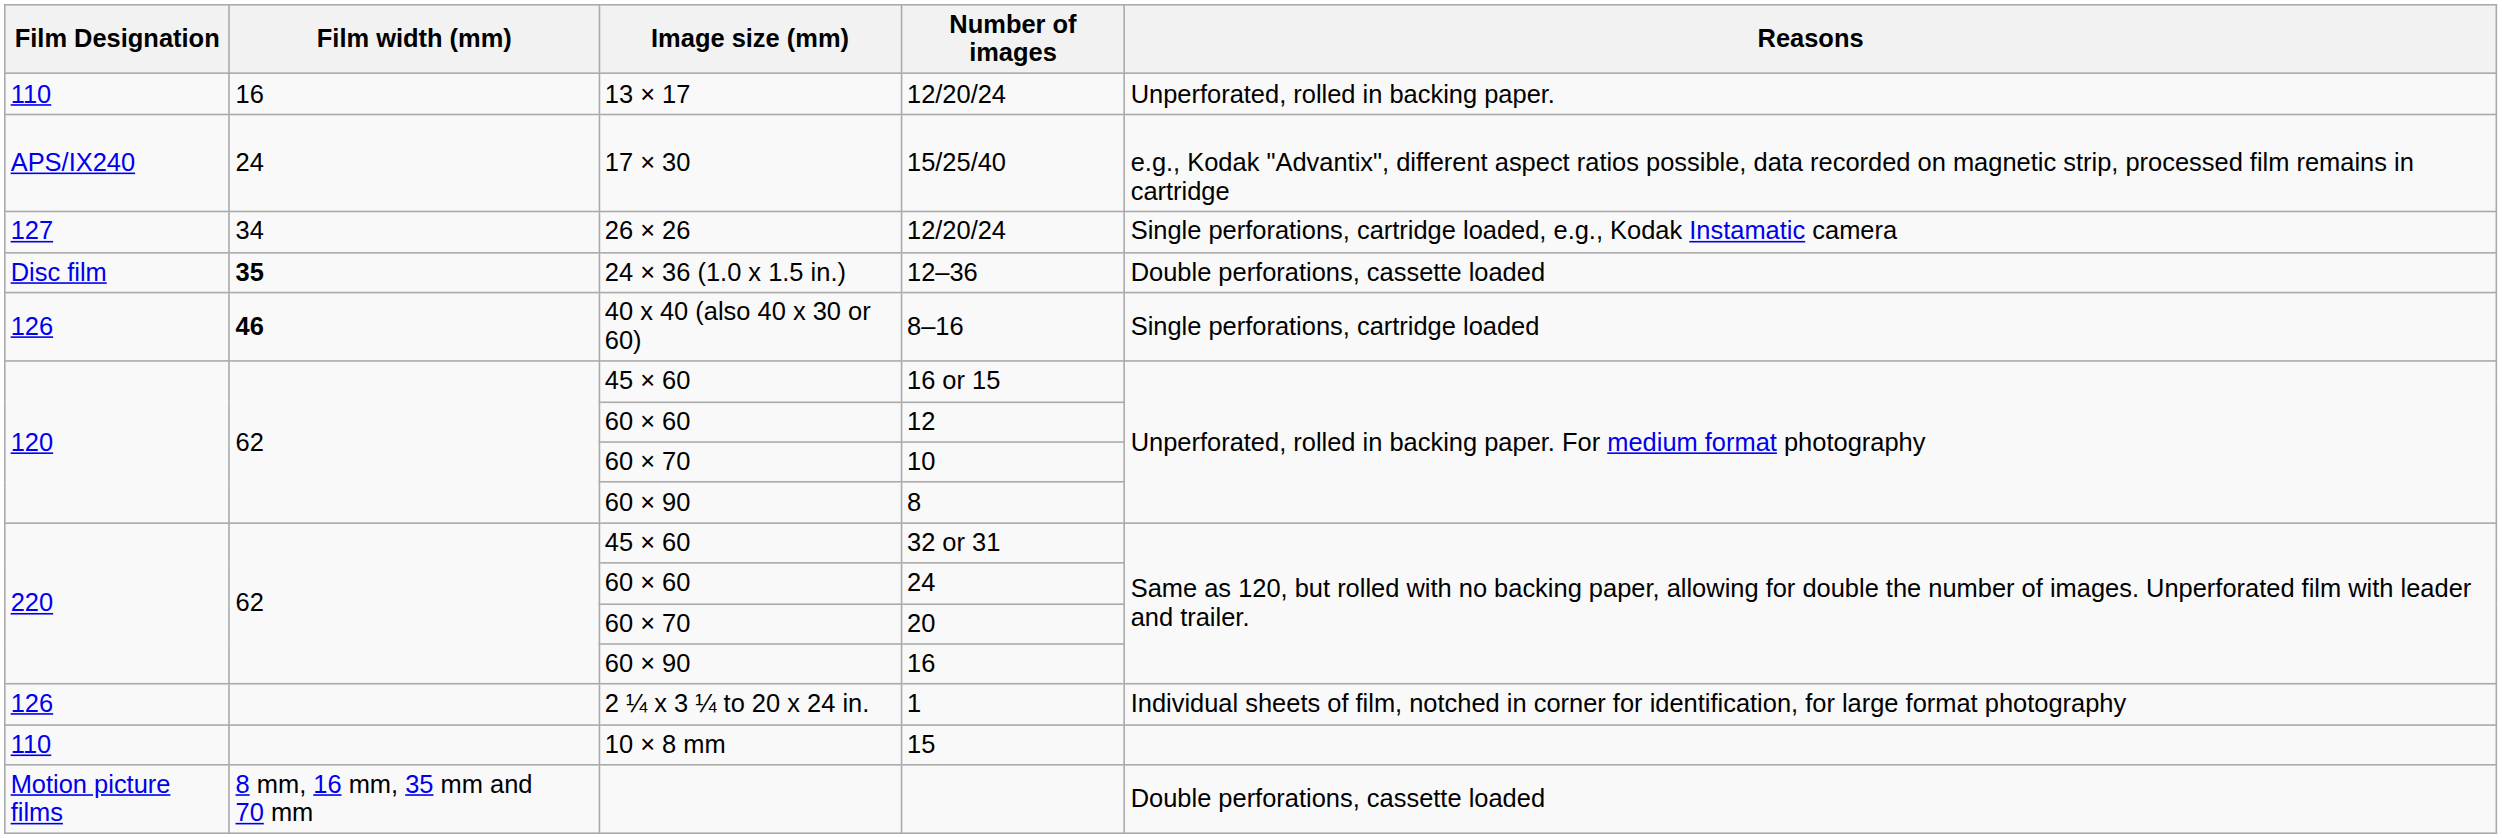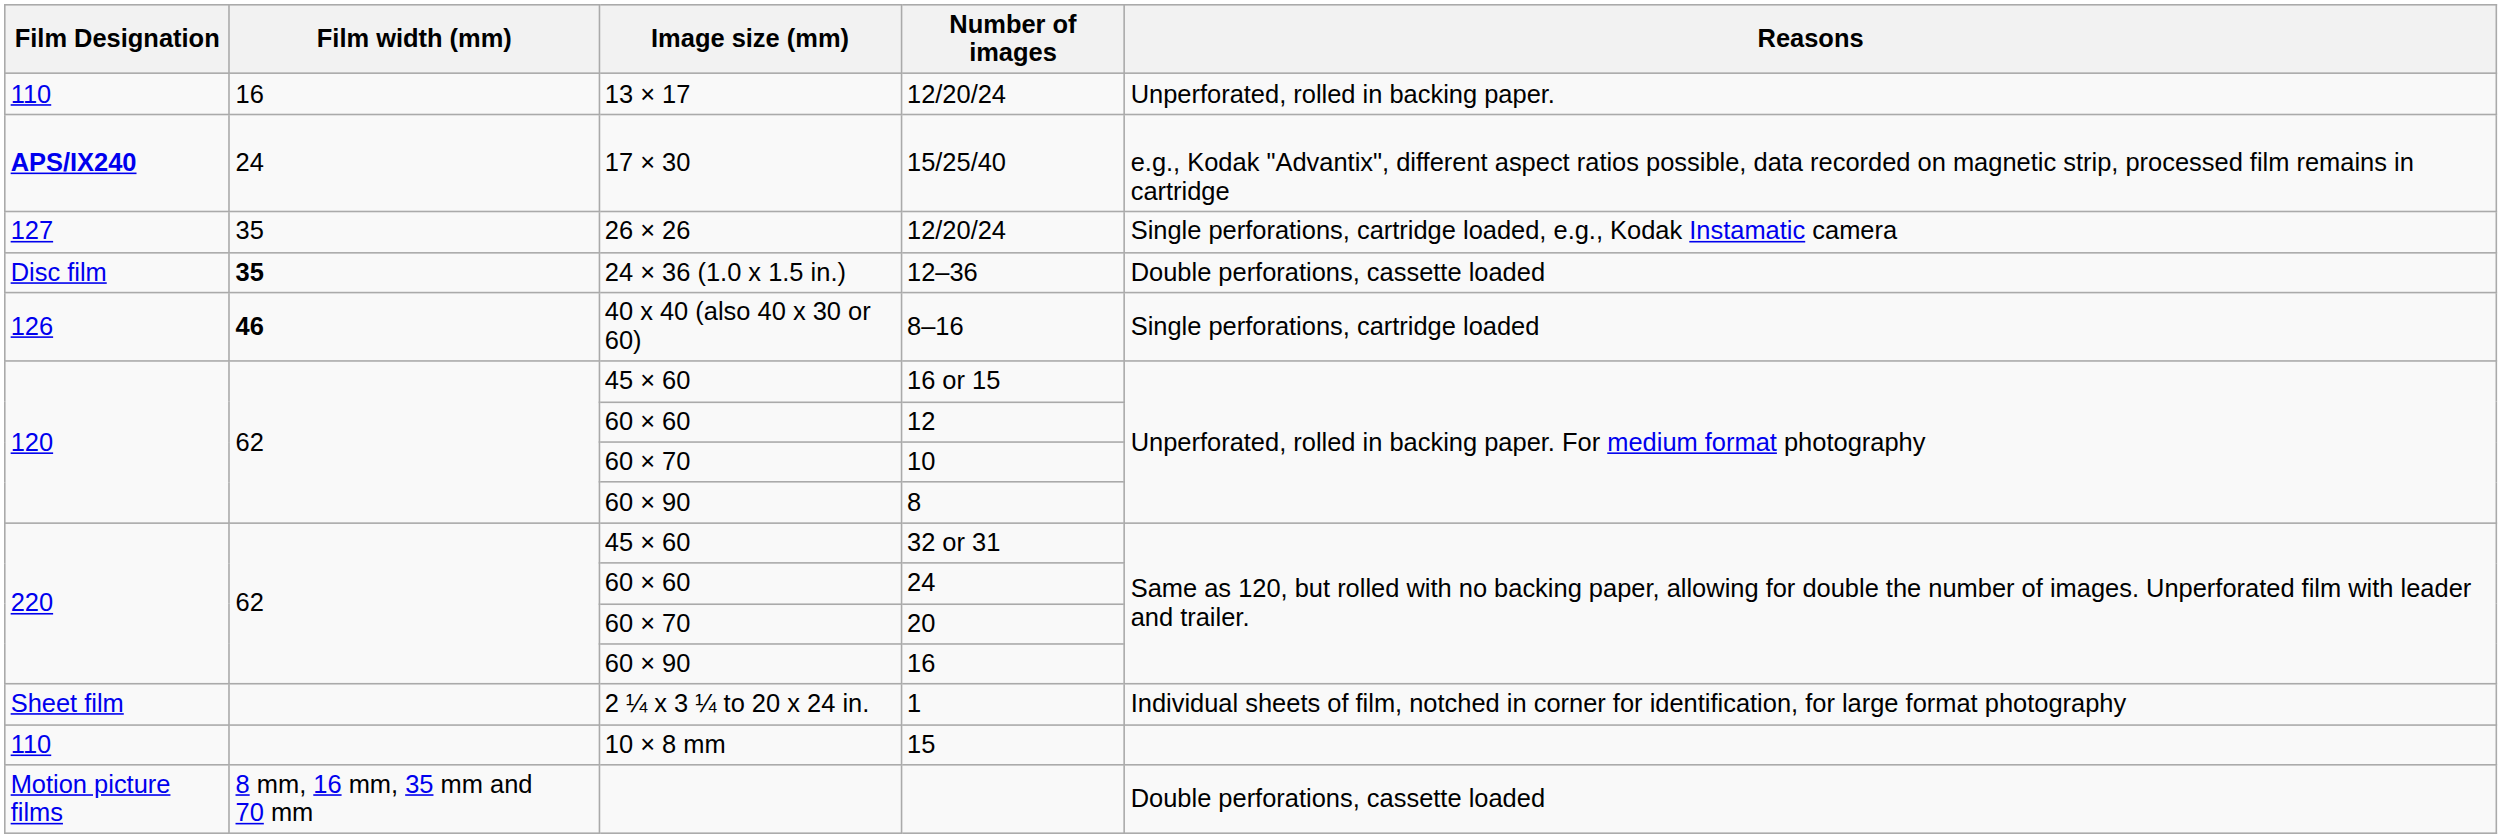15/25/40 | Film Designation: normal -> bold
26 × 26 / 12/20/24 | Film width (mm): 34 -> 35
1 | Film Designation: 126 -> Sheet film
